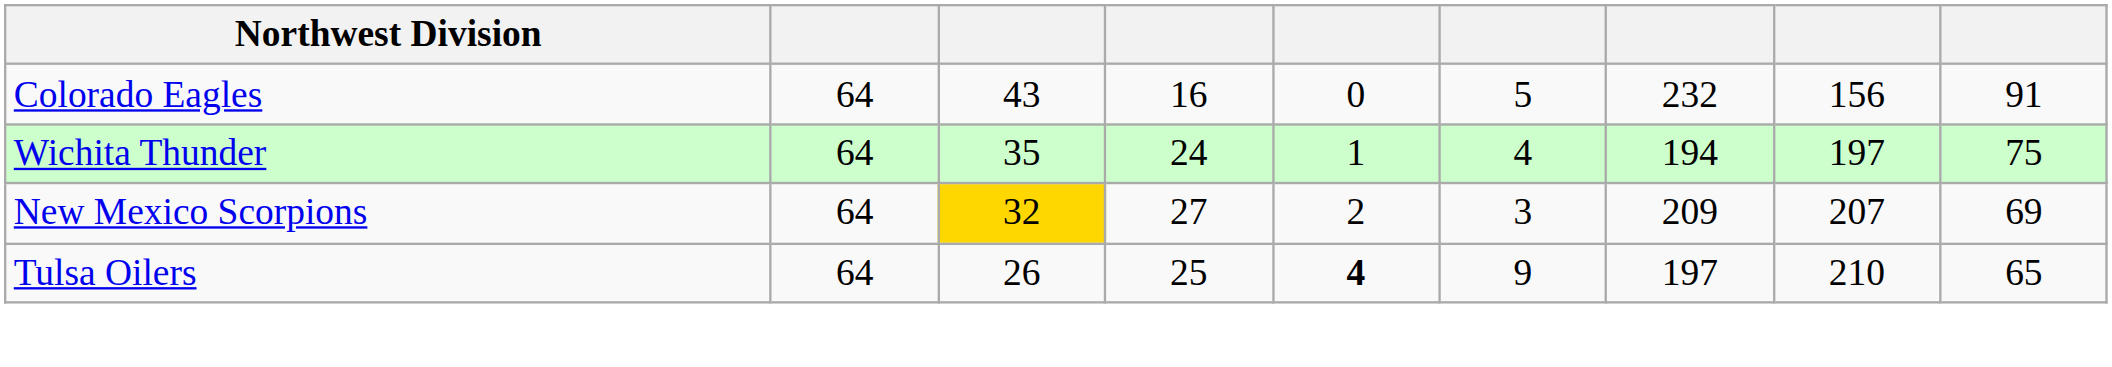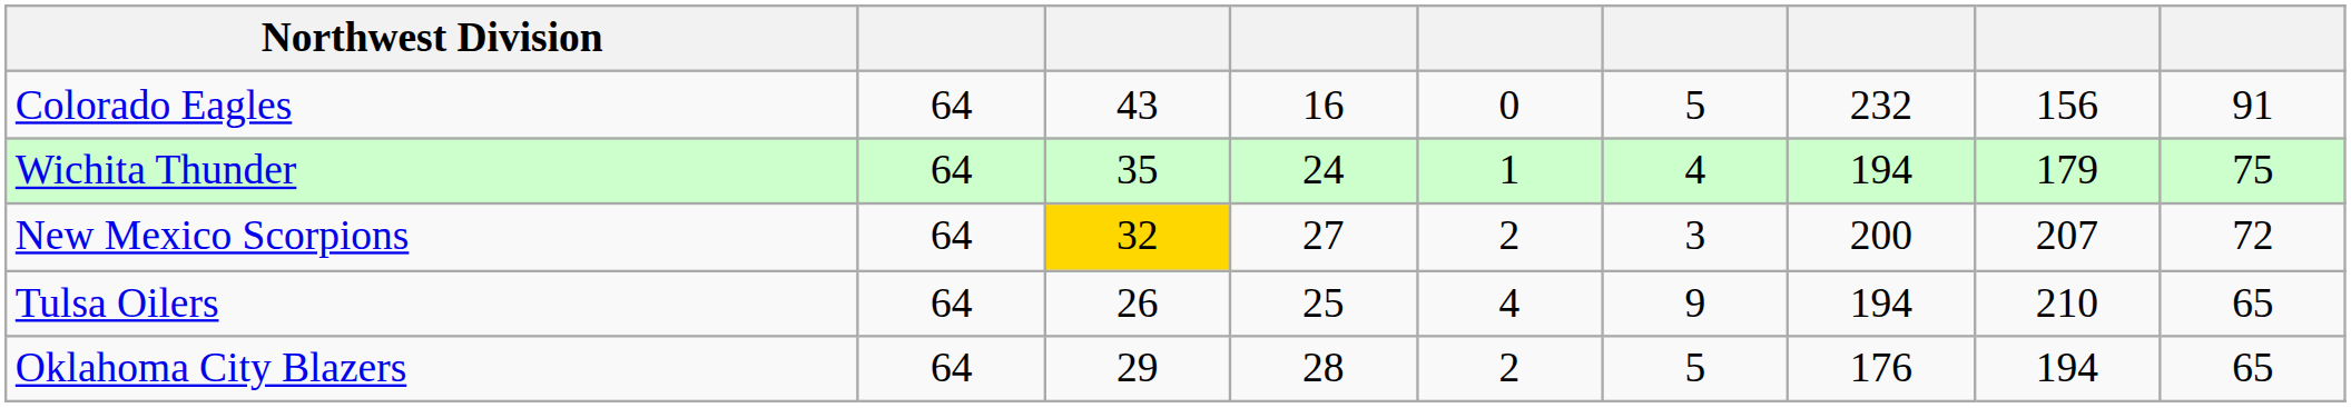Wichita Thunder | column 8: 197 -> 179
New Mexico Scorpions | column 7: 209 -> 200
New Mexico Scorpions | column 9: 69 -> 72
Tulsa Oilers | column 5: bold -> normal
Tulsa Oilers | column 7: 197 -> 194
+ row: Oklahoma City Blazers | 64 | 29 | 28 | 2 | 5 | 176 | 194 | 65
